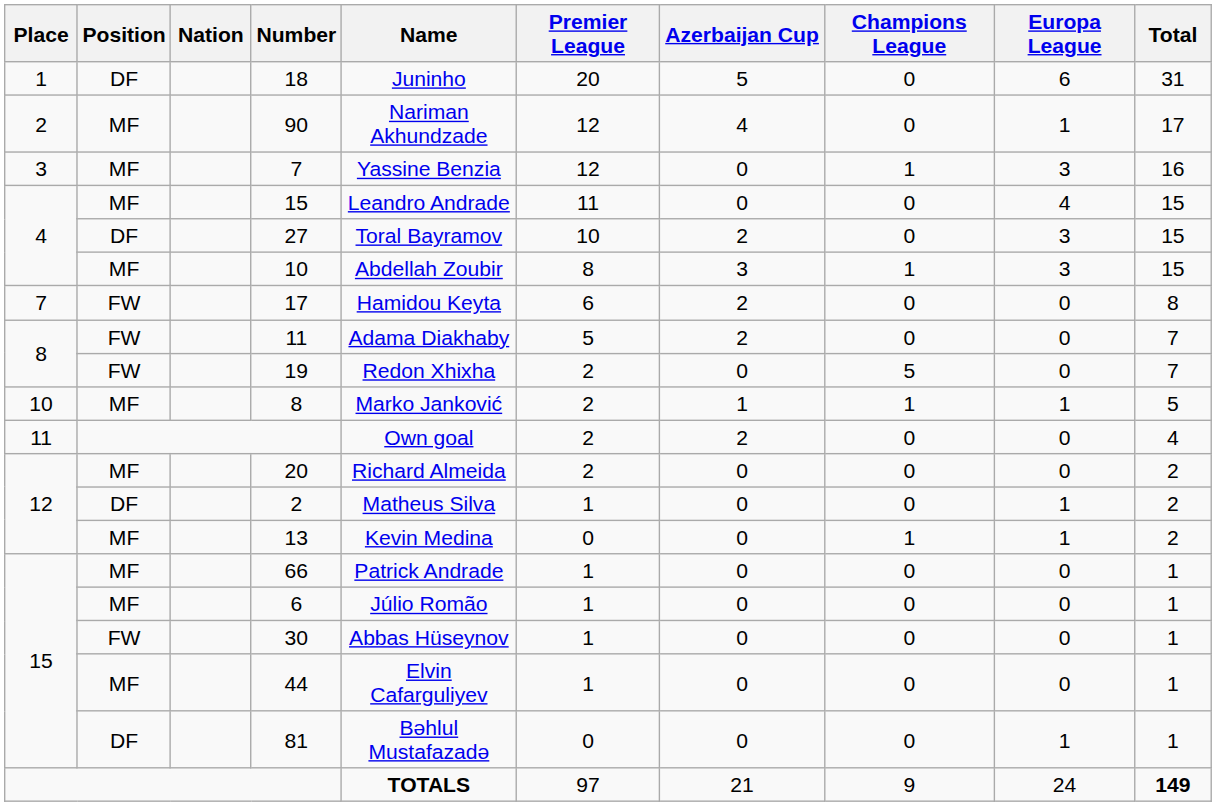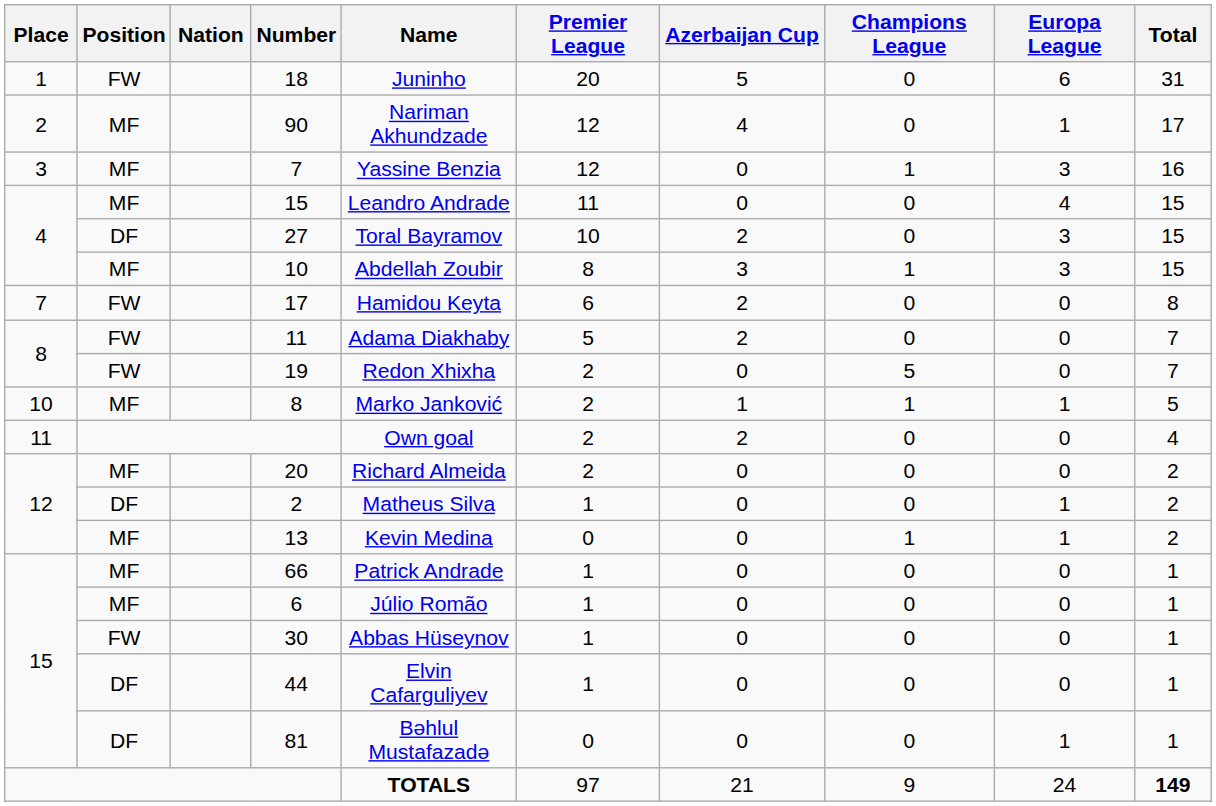18 | Position: DF -> FW
44 | Position: MF -> DF
